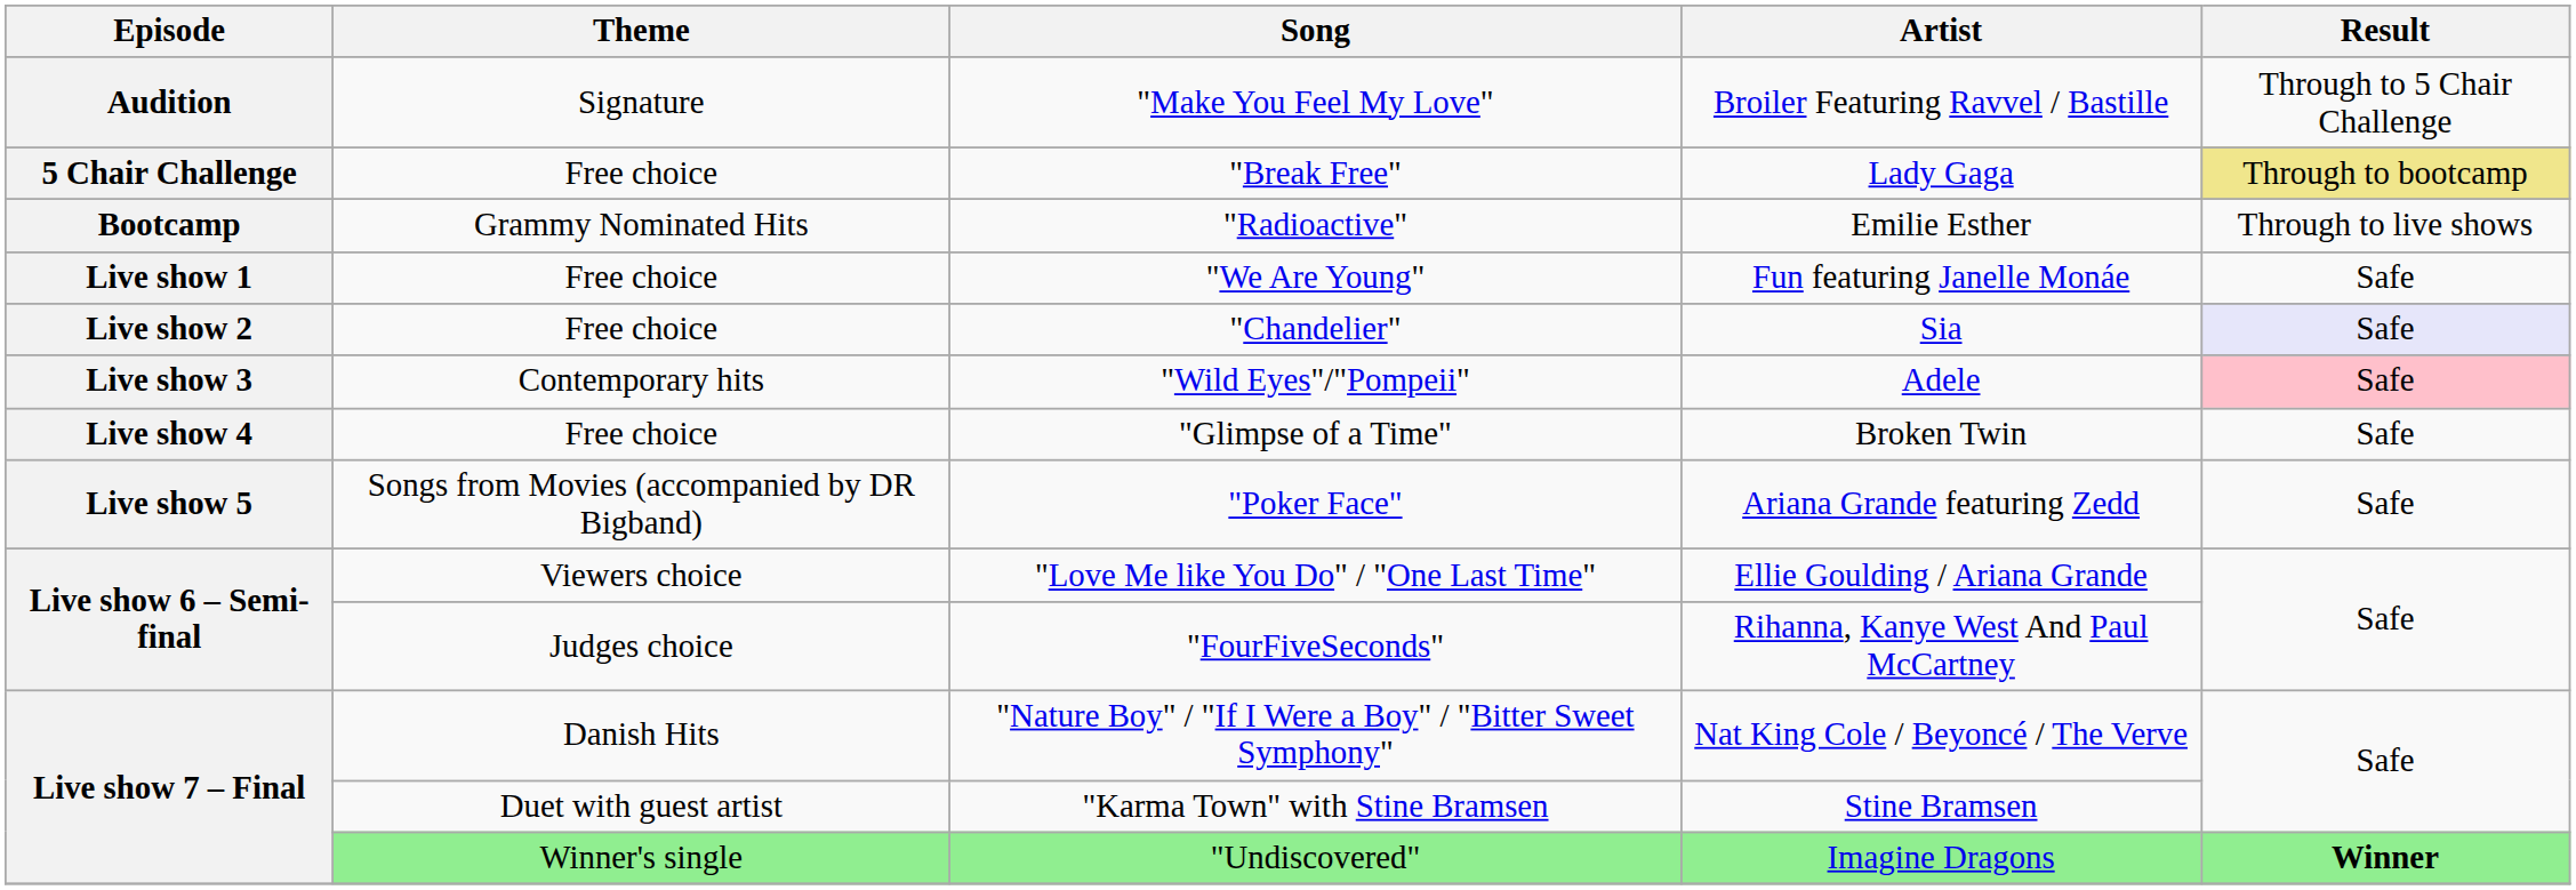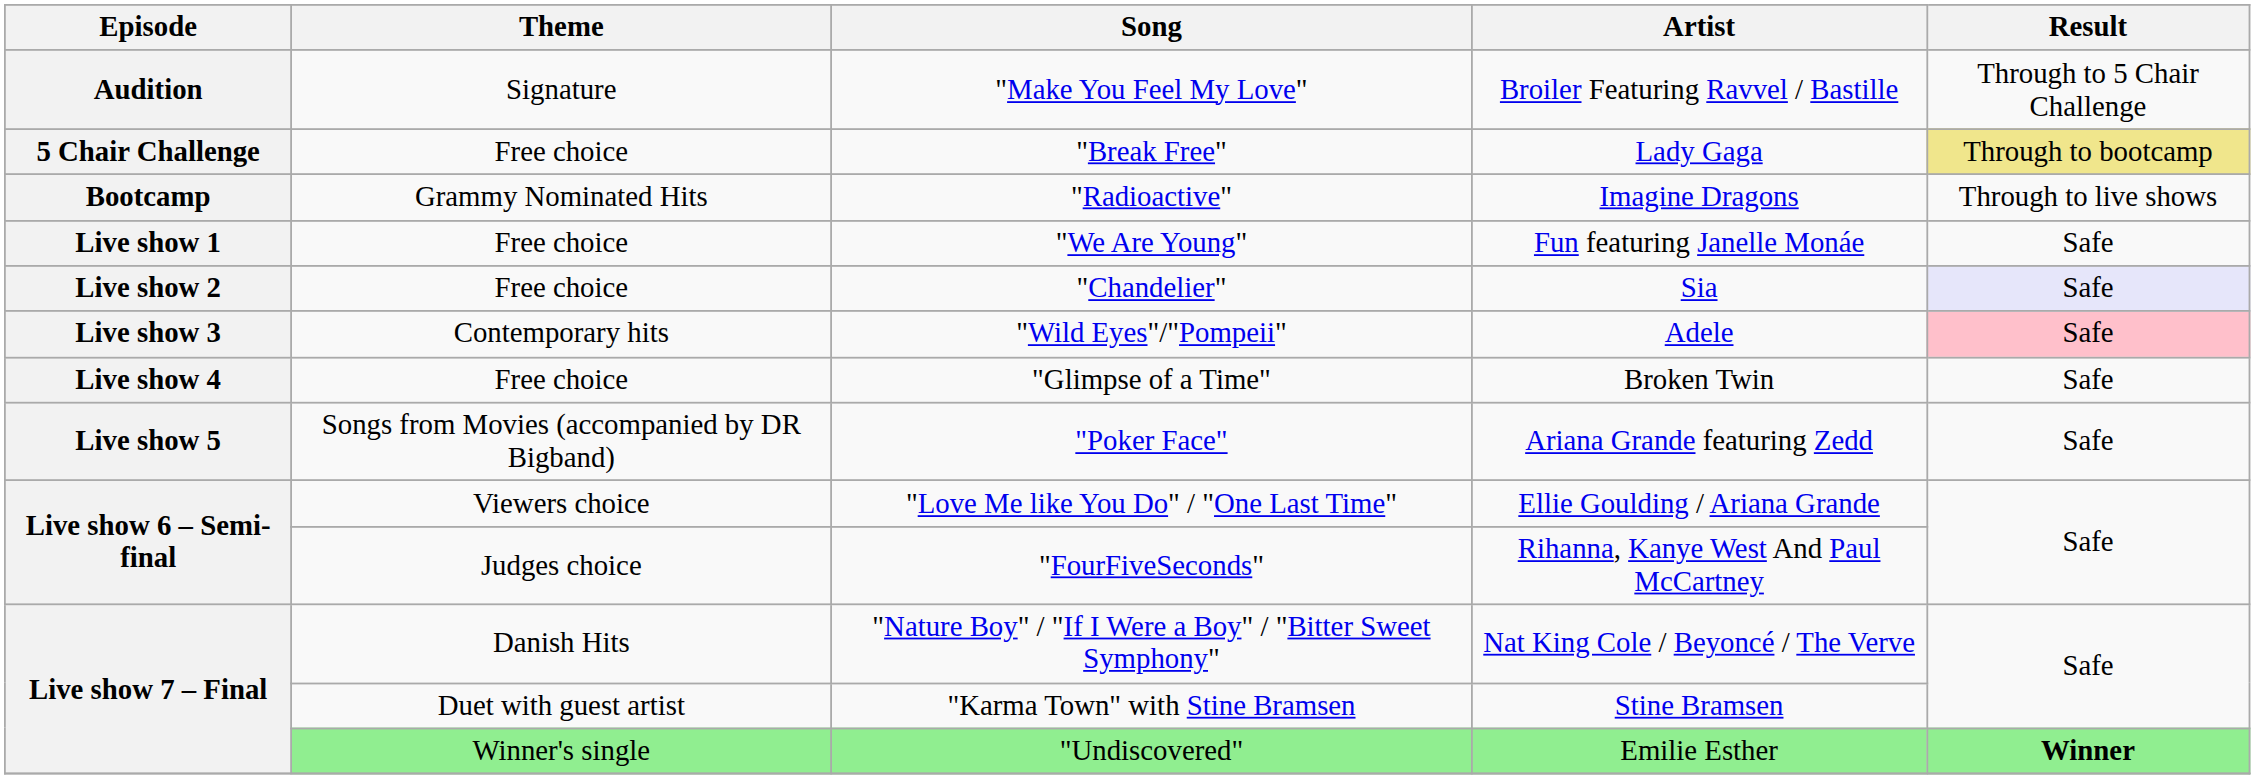"Radioactive" | Artist: Emilie Esther -> Imagine Dragons
"Undiscovered" | Artist: Imagine Dragons -> Emilie Esther
